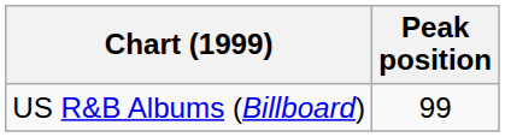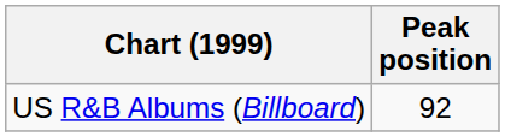US R&B Albums (Billboard) | Peak position: 99 -> 92
